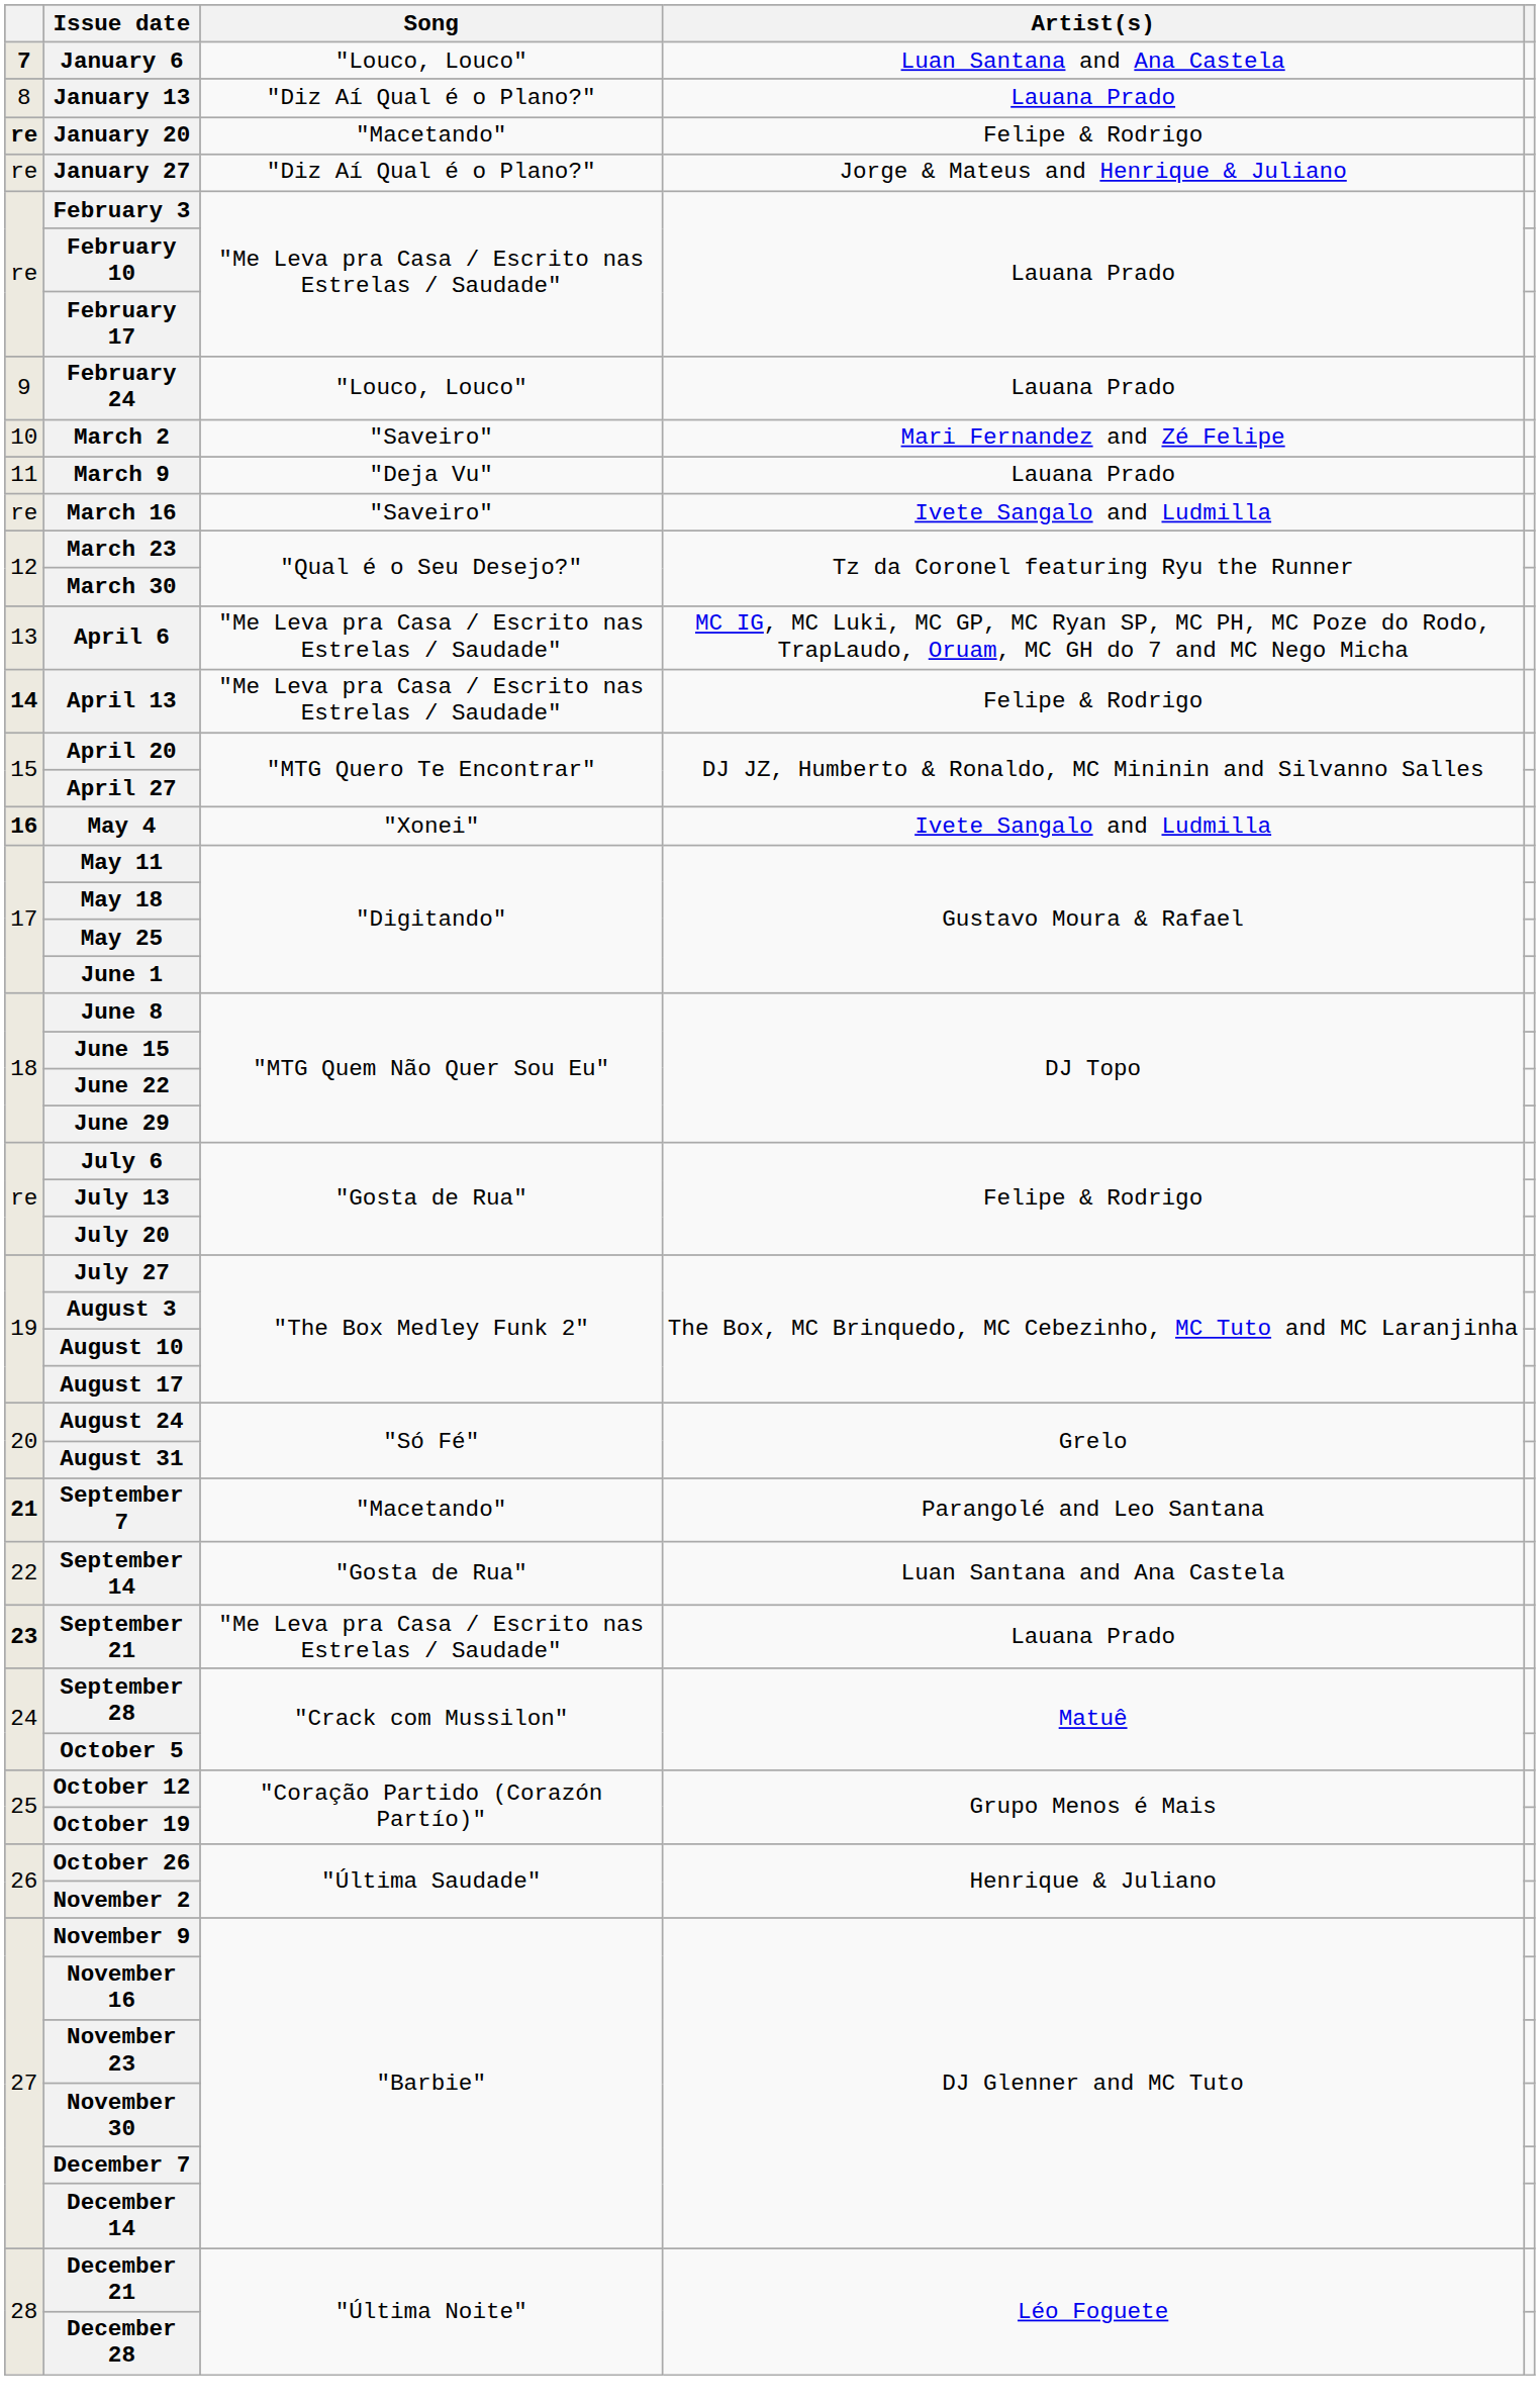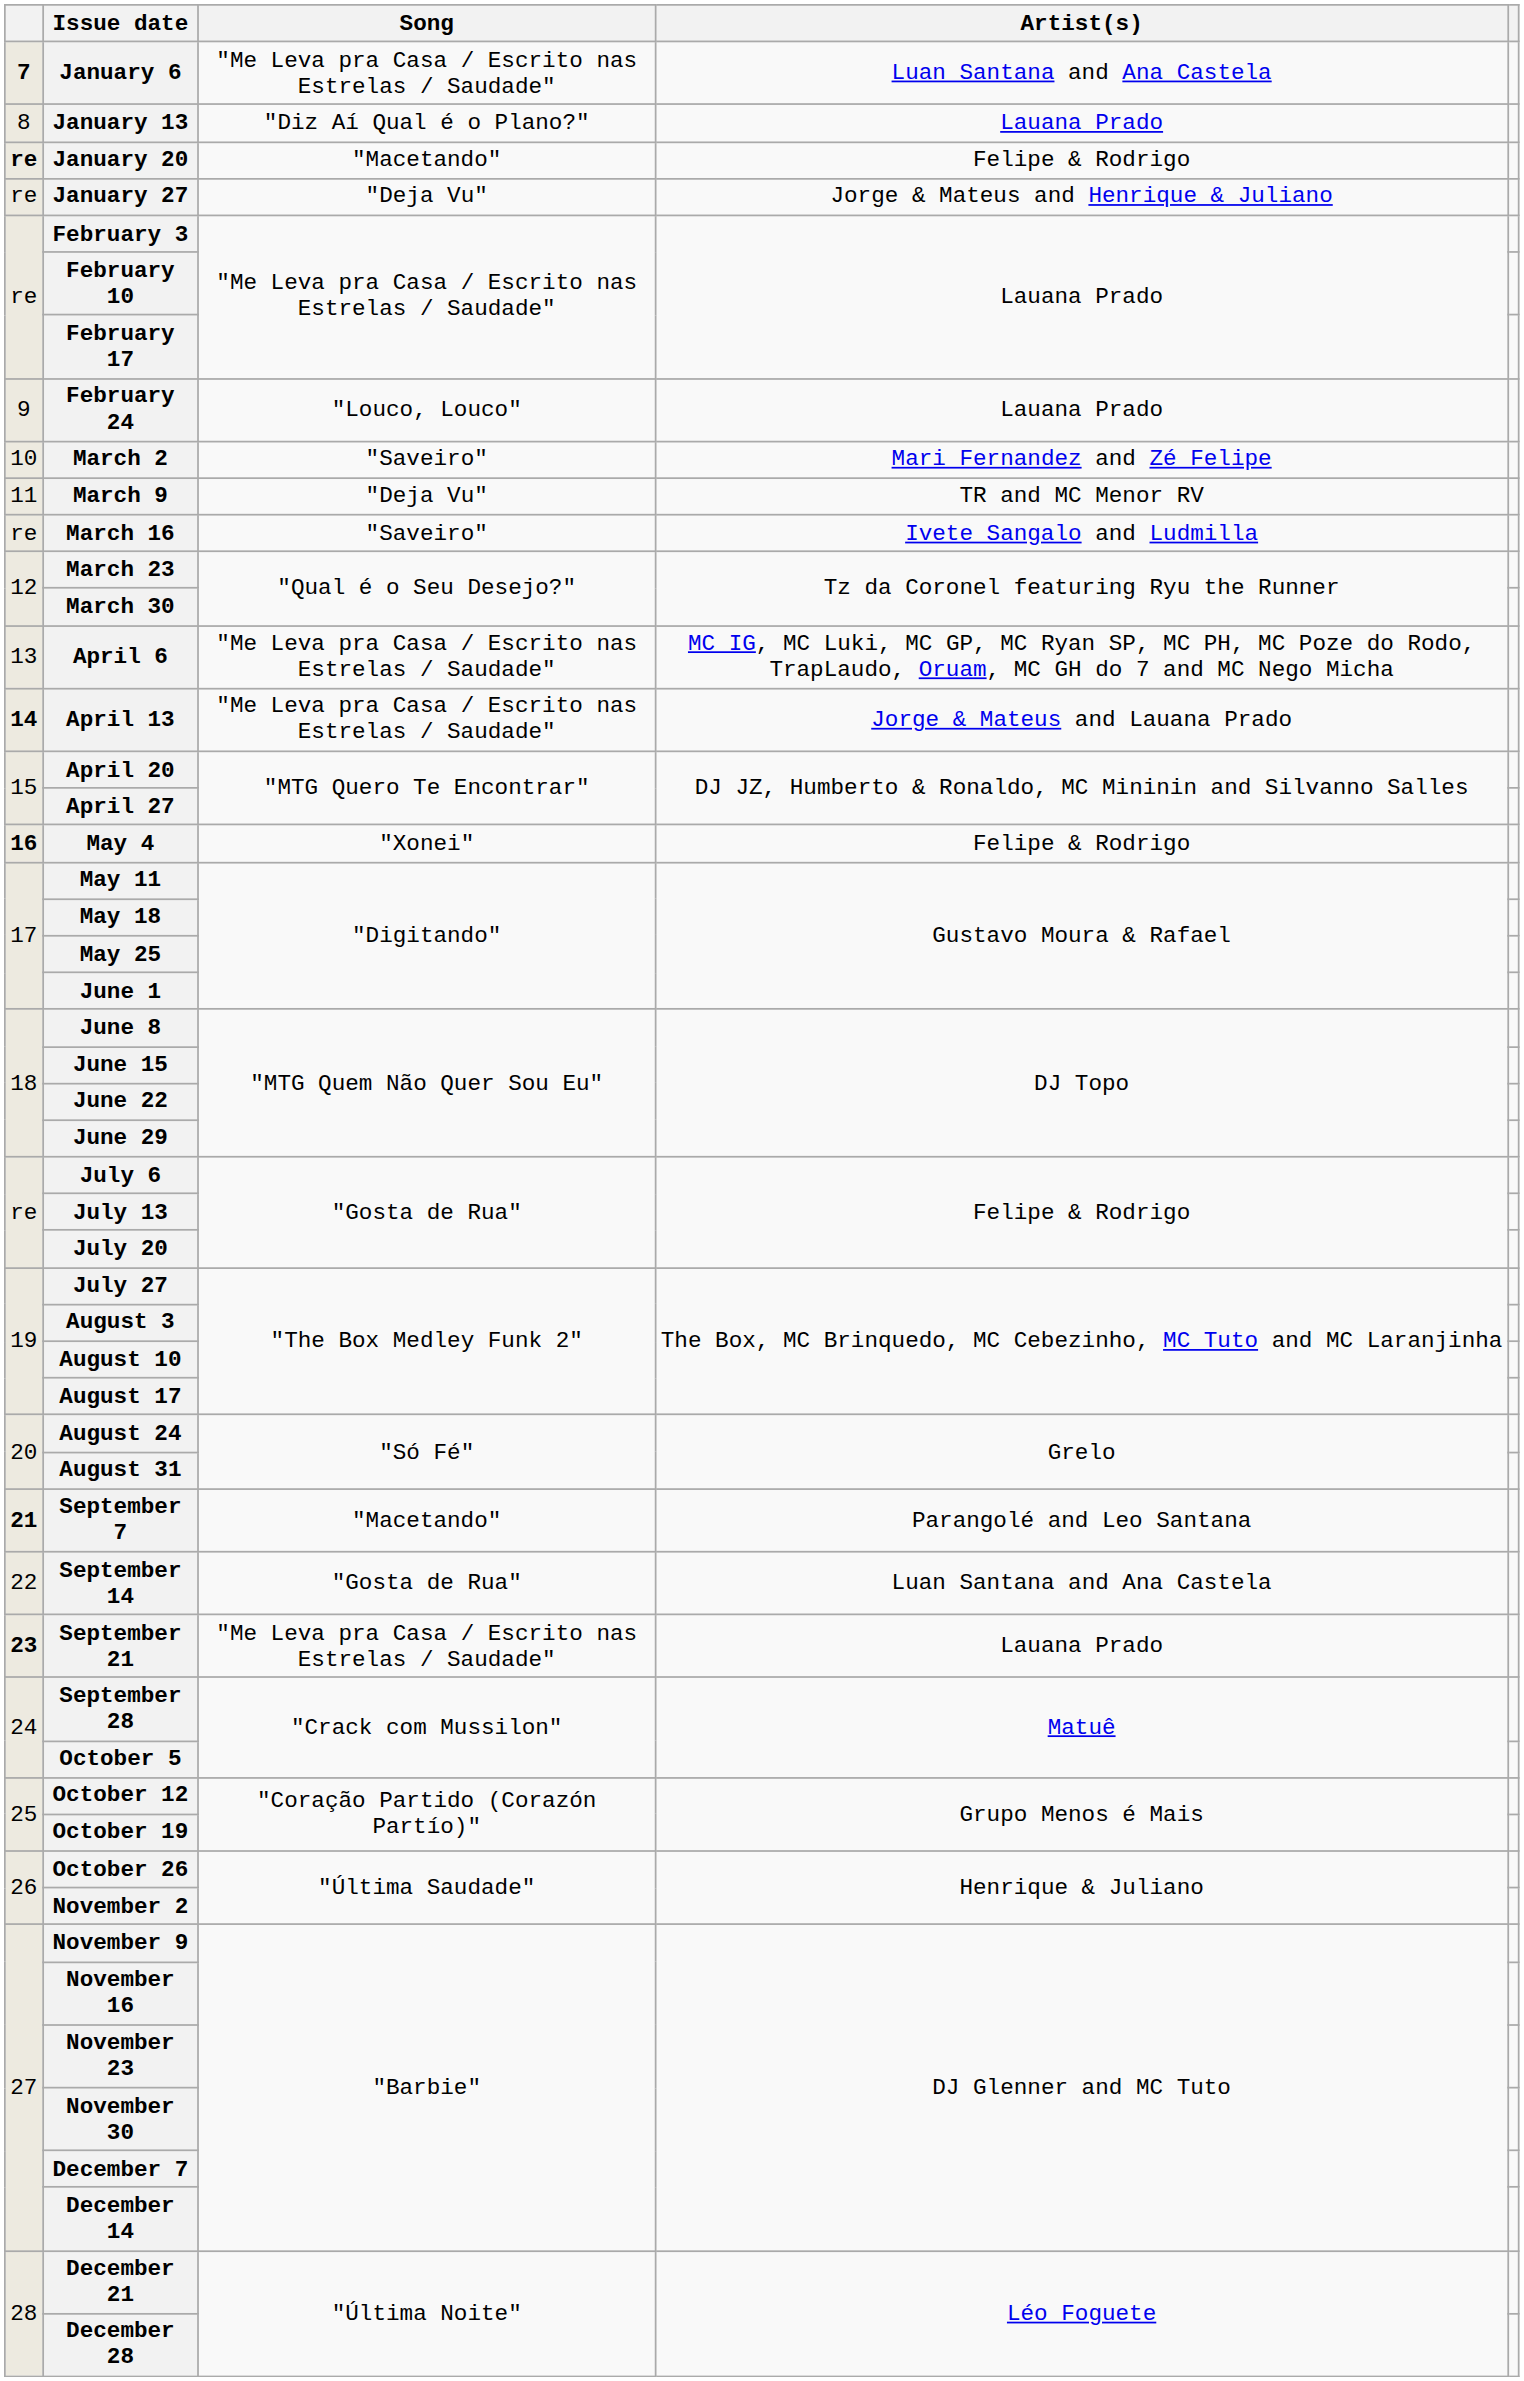January 6 | Song: "Louco, Louco" -> "Me Leva pra Casa / Escrito nas Estrelas / Saudade"
January 27 | Song: "Diz Aí Qual é o Plano?" -> "Deja Vu"
March 9 | Artist(s): Lauana Prado -> TR and MC Menor RV
April 13 | Artist(s): Felipe & Rodrigo -> Jorge & Mateus and Lauana Prado
May 4 | Artist(s): Ivete Sangalo and Ludmilla -> Felipe & Rodrigo
